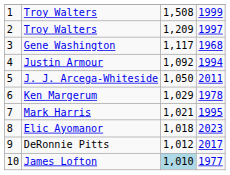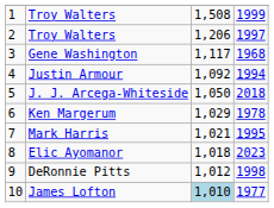2 / Troy Walters | column 3: 1,209 -> 1,206
J. J. Arcega-Whiteside | column 4: 2011 -> 2018
DeRonnie Pitts | column 4: 2017 -> 1998
